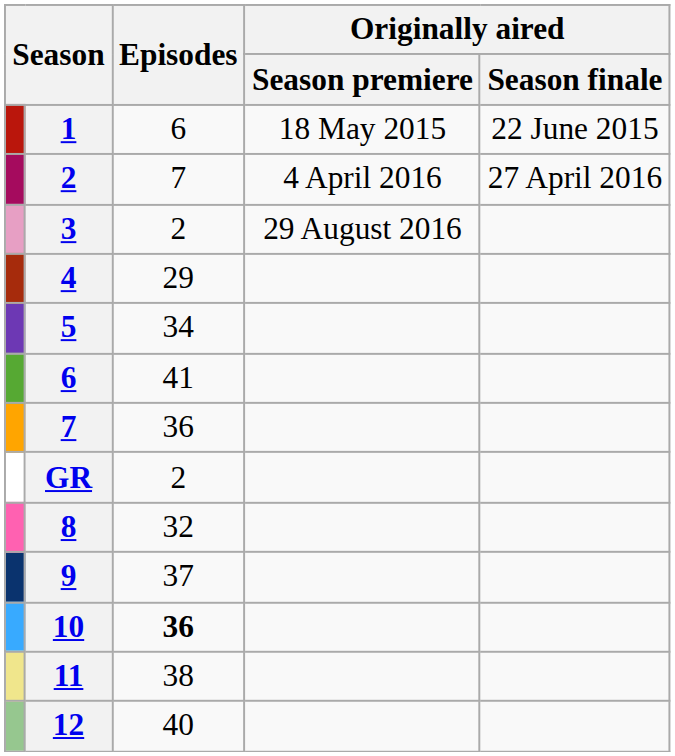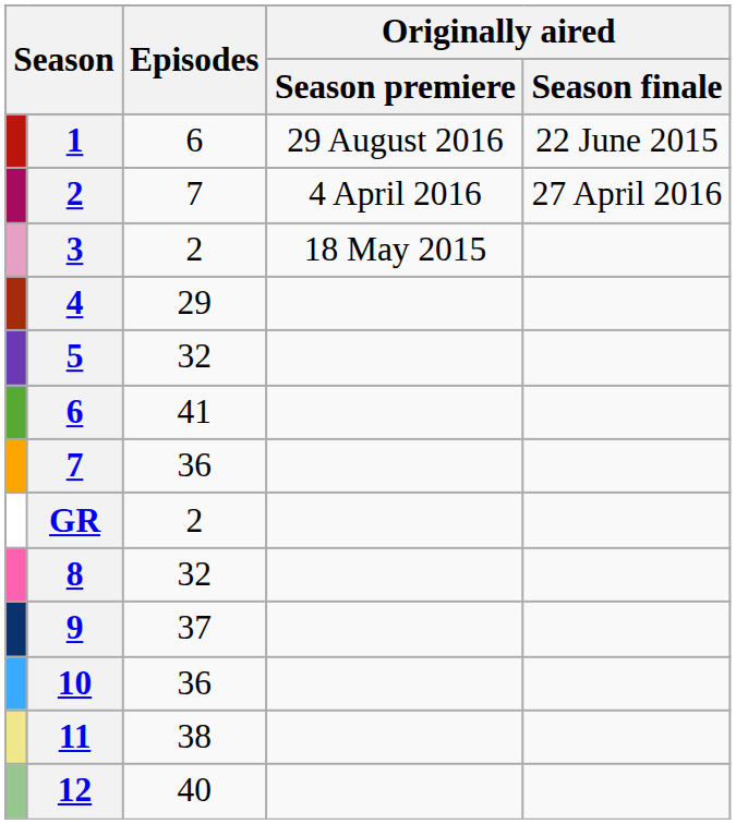1 | Originally aired / Season premiere: 18 May 2015 -> 29 August 2016
3 | Originally aired / Season premiere: 29 August 2016 -> 18 May 2015
5 | Episodes: 34 -> 32
10 | Episodes: bold -> normal
